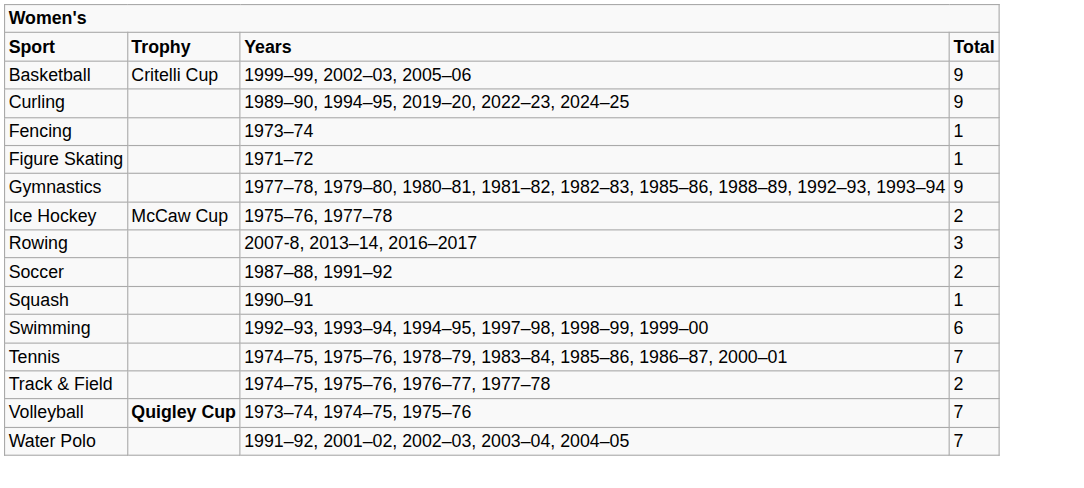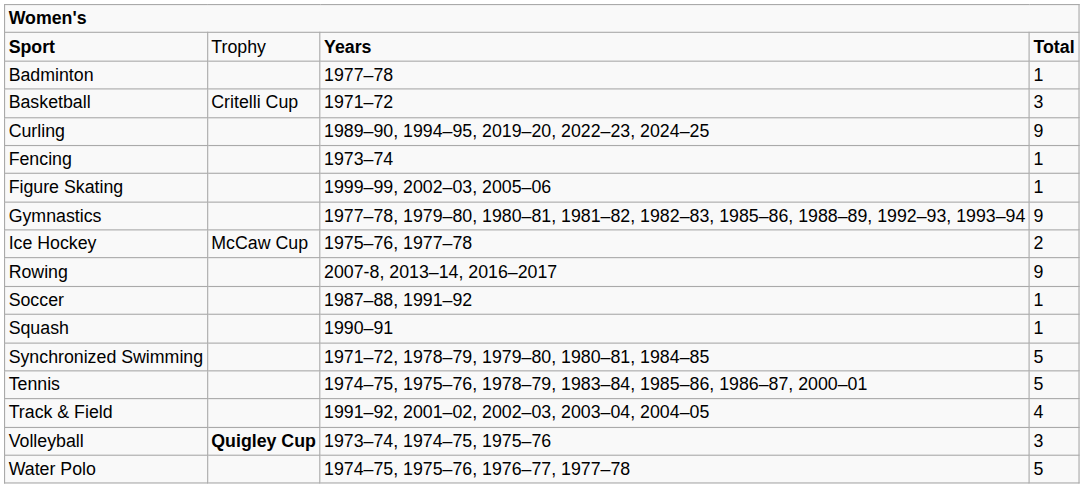Sport | column 2: bold -> normal
+ row: Badminton | 1977–78 | 1
Basketball | column 3: 1999–99, 2002–03, 2005–06 -> 1971–72
Basketball | column 4: 9 -> 3
Figure Skating | column 3: 1971–72 -> 1999–99, 2002–03, 2005–06
Rowing | column 4: 3 -> 9
Soccer | column 4: 2 -> 1
- row: Swimming | 1992–93, 1993–94, 1994–95, 1997–98, 1998–99, 1999–00 | 6
+ row: Synchronized Swimming | 1971–72, 1978–79, 1979–80, 1980–81, 1984–85 | 5
Tennis | column 4: 7 -> 5
Track & Field | column 3: 1974–75, 1975–76, 1976–77, 1977–78 -> 1991–92, 2001–02, 2002–03, 2003–04, 2004–05
Track & Field | column 4: 2 -> 4
Volleyball | column 4: 7 -> 3
Water Polo | column 3: 1991–92, 2001–02, 2002–03, 2003–04, 2004–05 -> 1974–75, 1975–76, 1976–77, 1977–78
Water Polo | column 4: 7 -> 5
